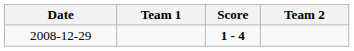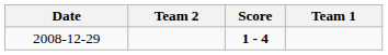columns swapped: Team 1 <-> Team 2
